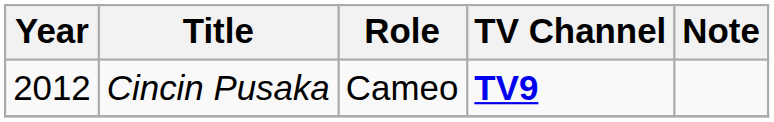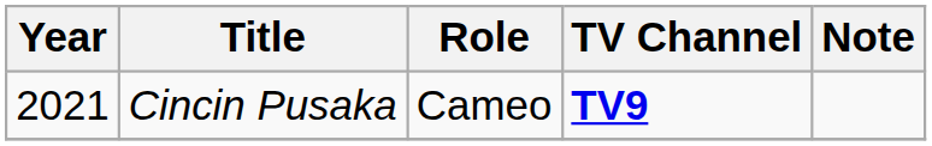Cincin Pusaka | Year: 2012 -> 2021
